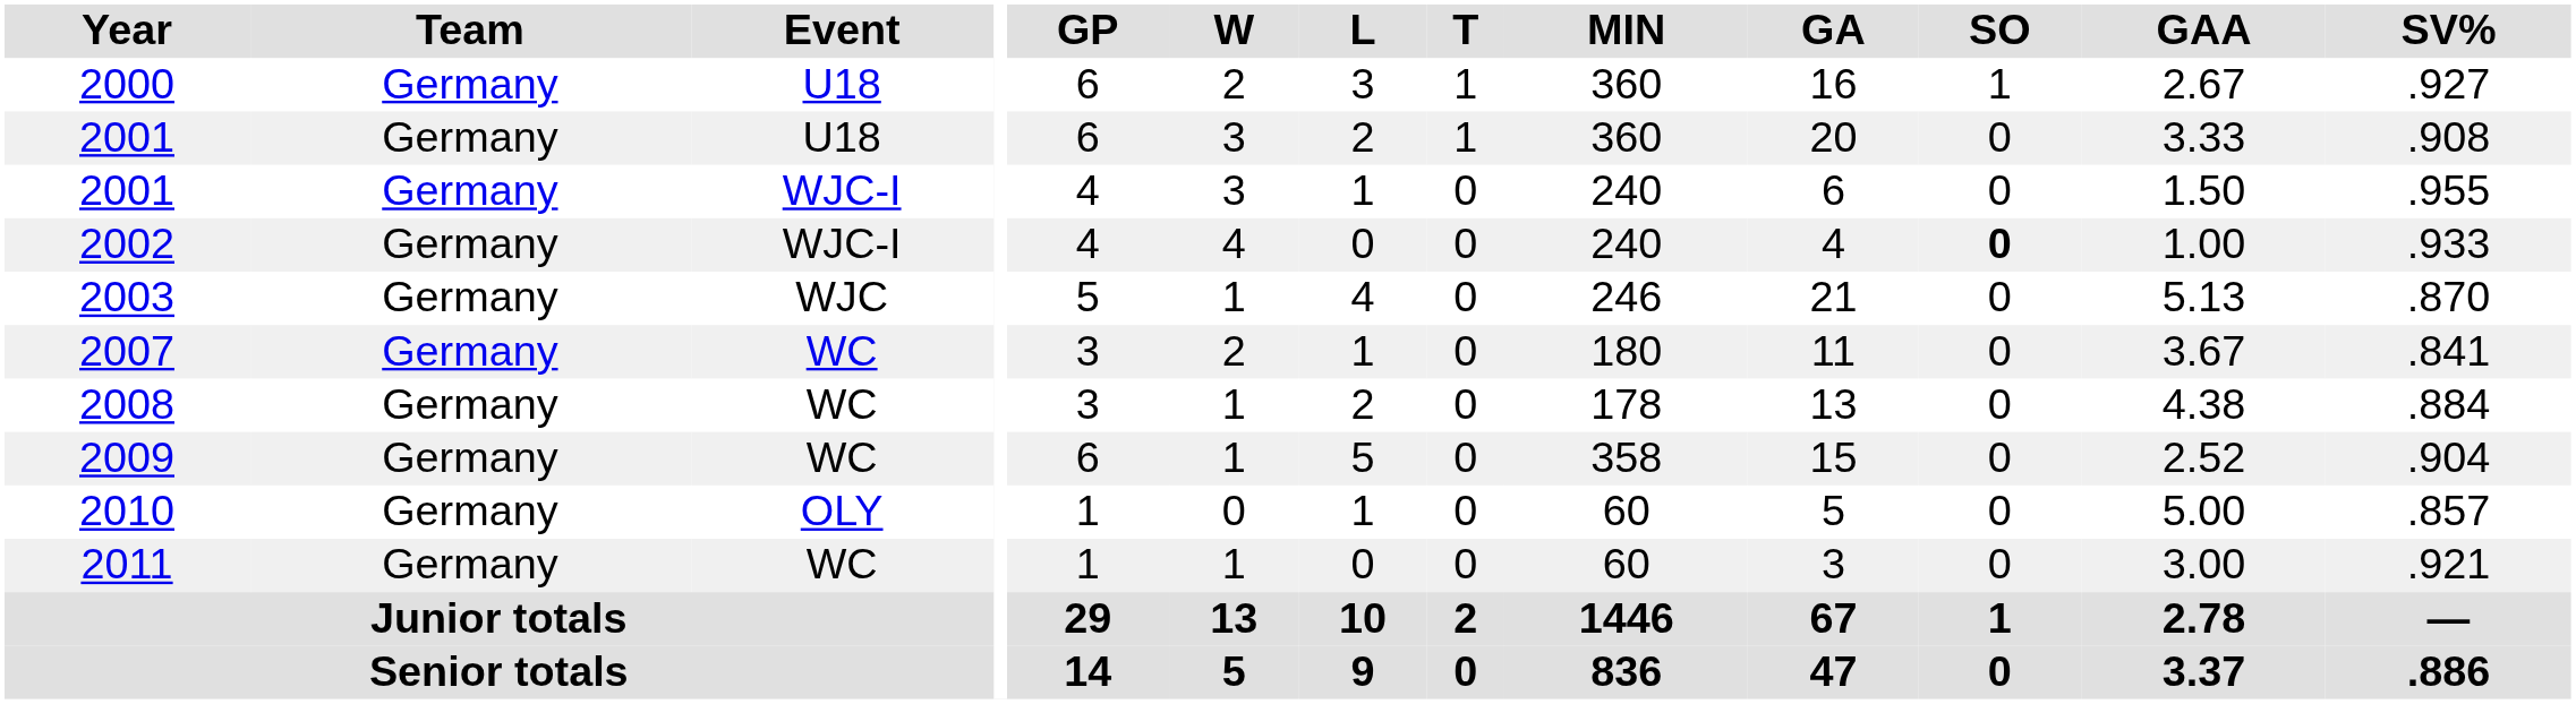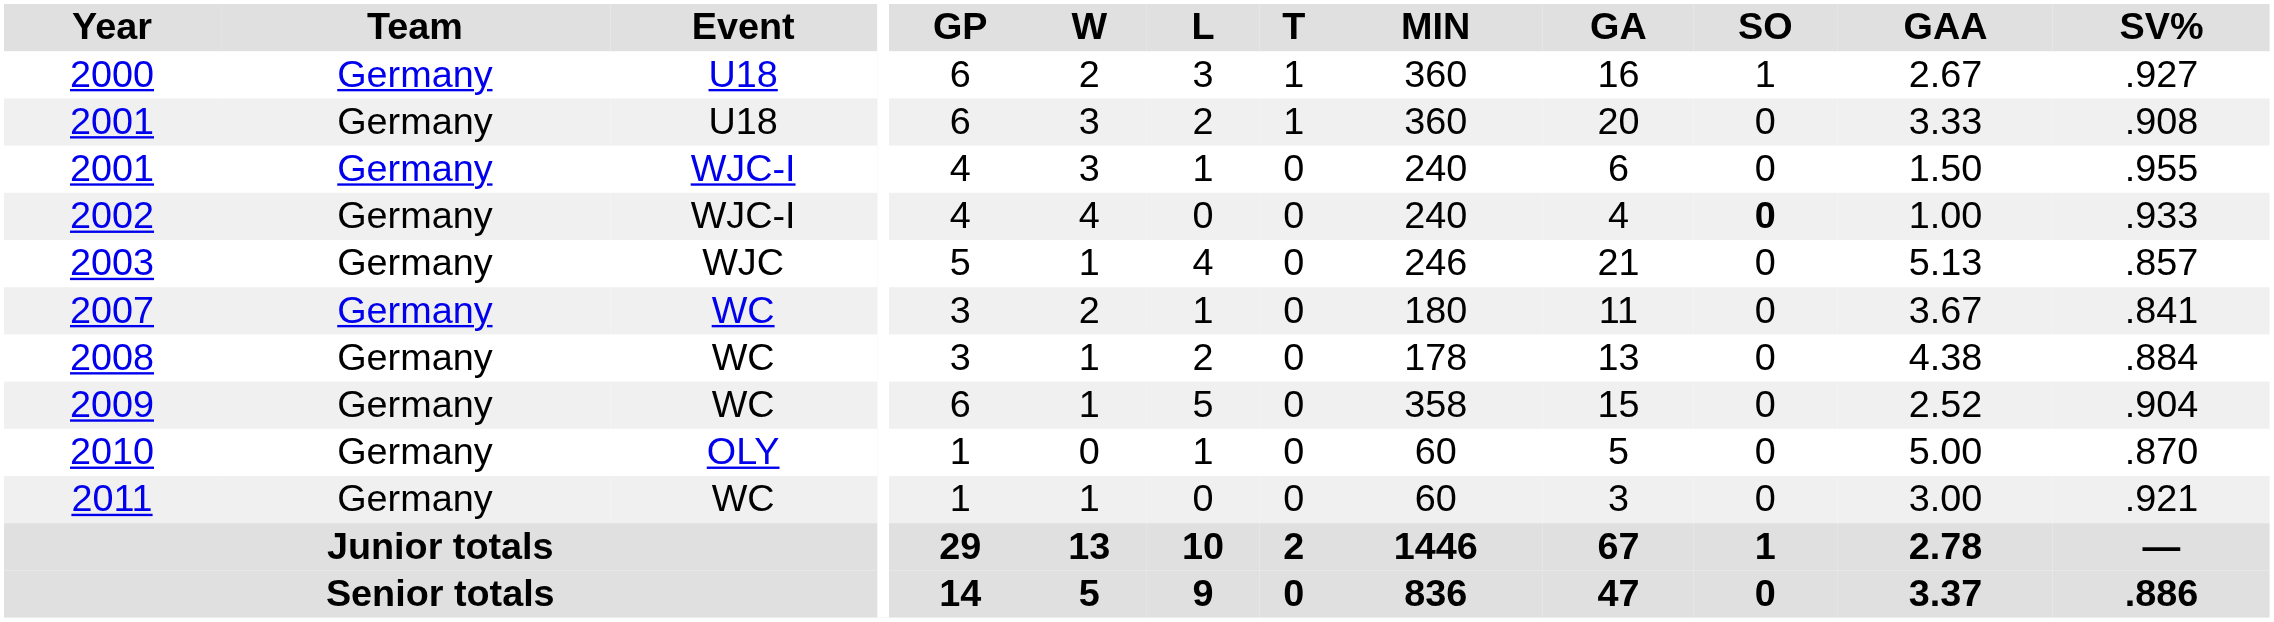2003 | SV%: .870 -> .857
2010 | SV%: .857 -> .870
